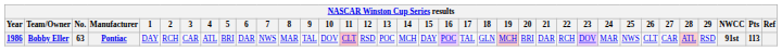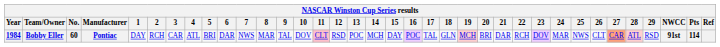Bobby Eller | Year: 1986 -> 1984
Bobby Eller | No.: 63 -> 60
Bobby Eller | 27: no background -> lightsalmon background
Bobby Eller | Pts: 113 -> 114
